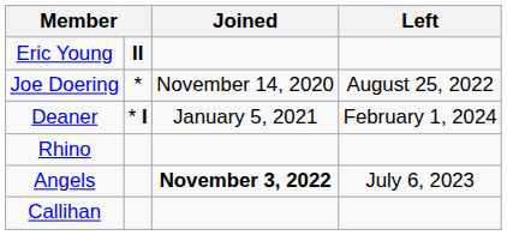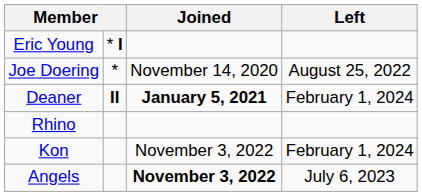Eric Young | column 2: II -> * I
Deaner | column 2: * I -> II
Deaner | Joined: normal -> bold
+ row: Kon | November 3, 2022 | February 1, 2024
- row: Callihan
